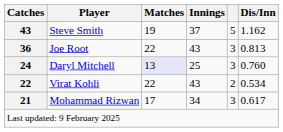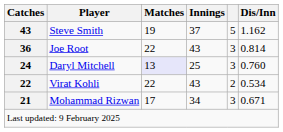Joe Root | Dis/Inn: 0.813 -> 0.814
Mohammad Rizwan | Dis/Inn: 0.617 -> 0.671
